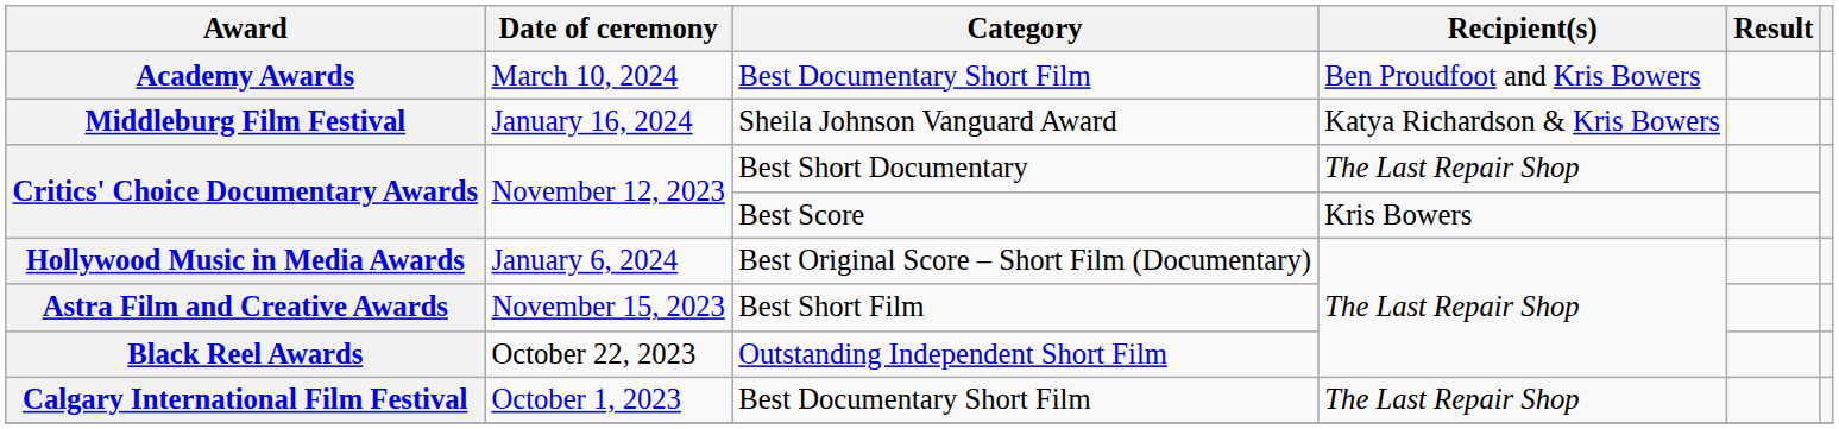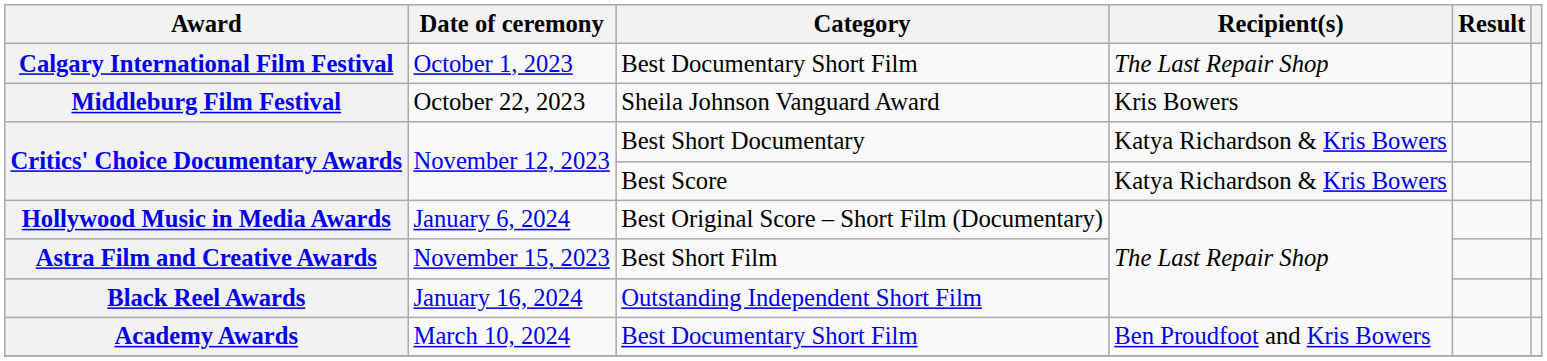rows swapped: Calgary International Film Festival <-> Academy Awards
Middleburg Film Festival | Date of ceremony: January 16, 2024 -> October 22, 2023
Middleburg Film Festival | Recipient(s): Katya Richardson & Kris Bowers -> Kris Bowers
Critics' Choice Documentary Awards / Best Short Documentary | Recipient(s): The Last Repair Shop -> Katya Richardson & Kris Bowers
Critics' Choice Documentary Awards / Best Score | Recipient(s): Kris Bowers -> Katya Richardson & Kris Bowers
Black Reel Awards | Date of ceremony: October 22, 2023 -> January 16, 2024
